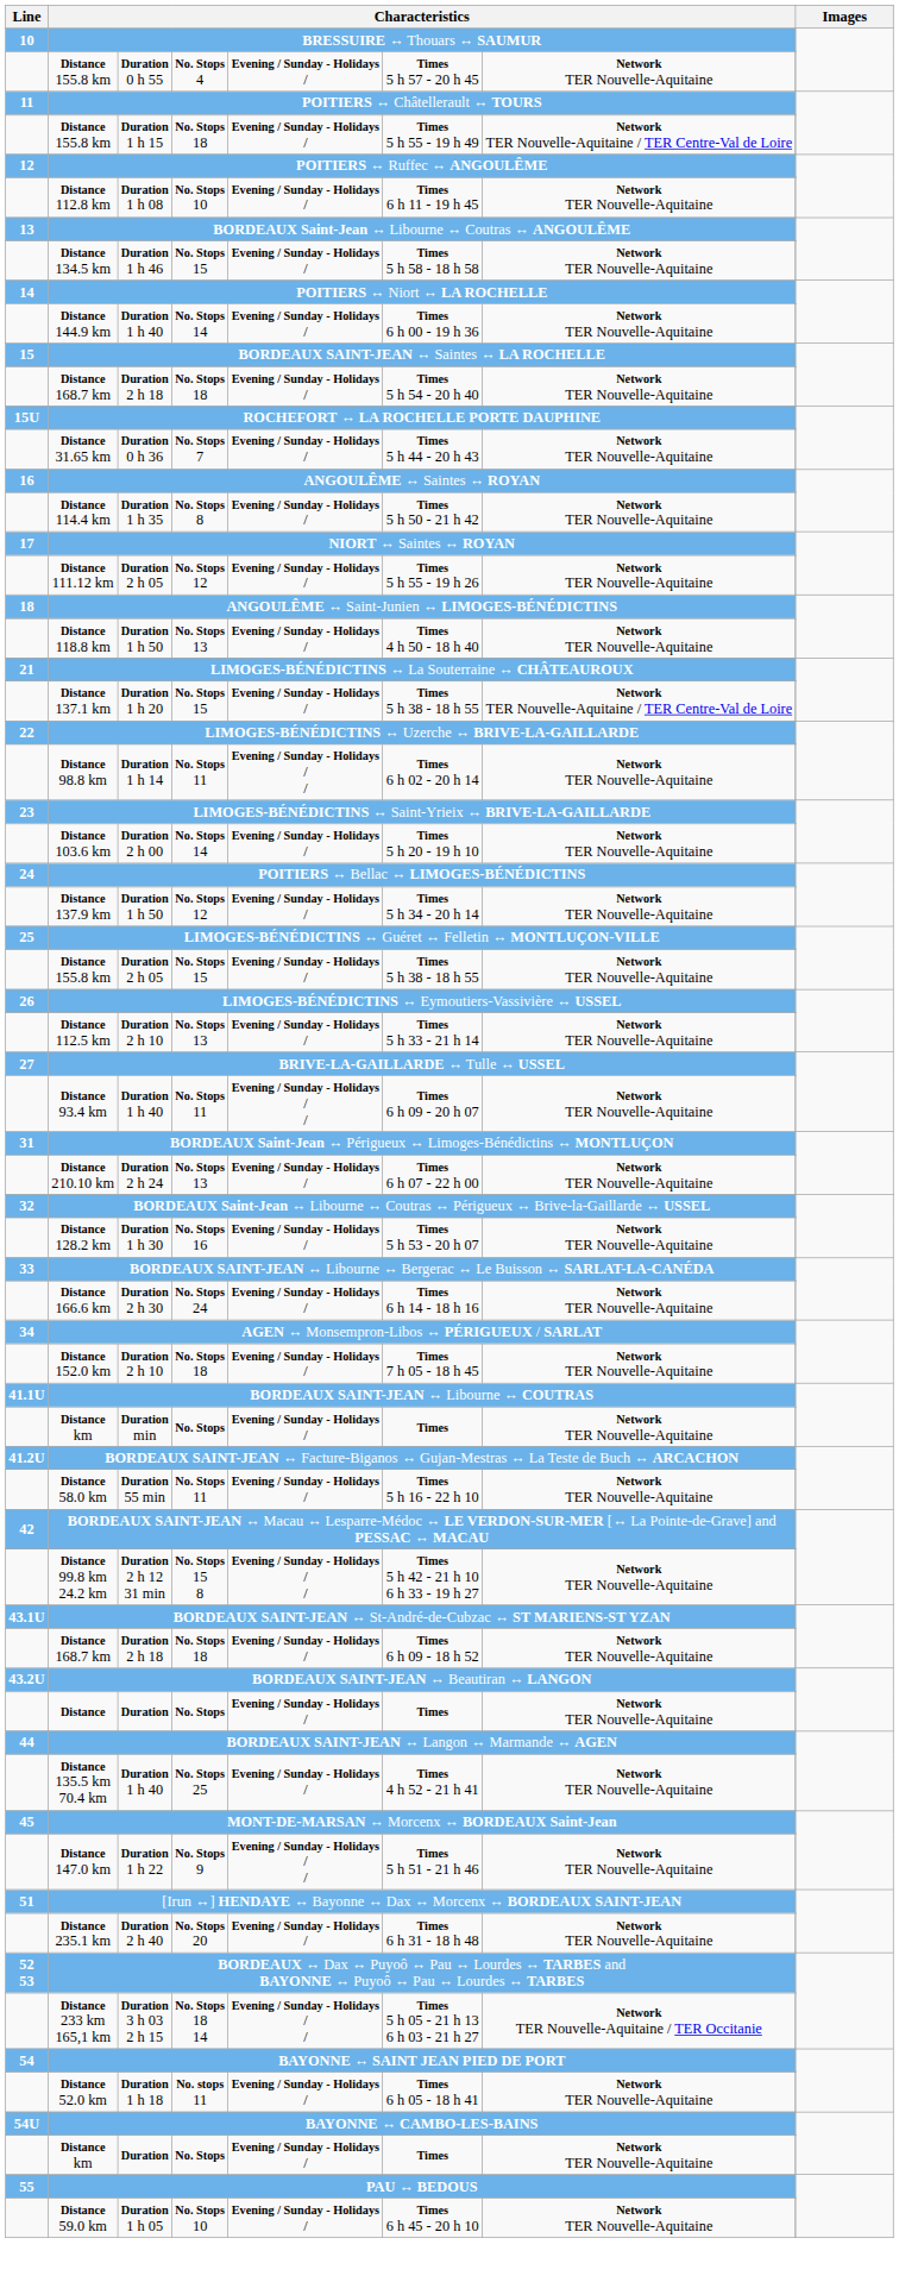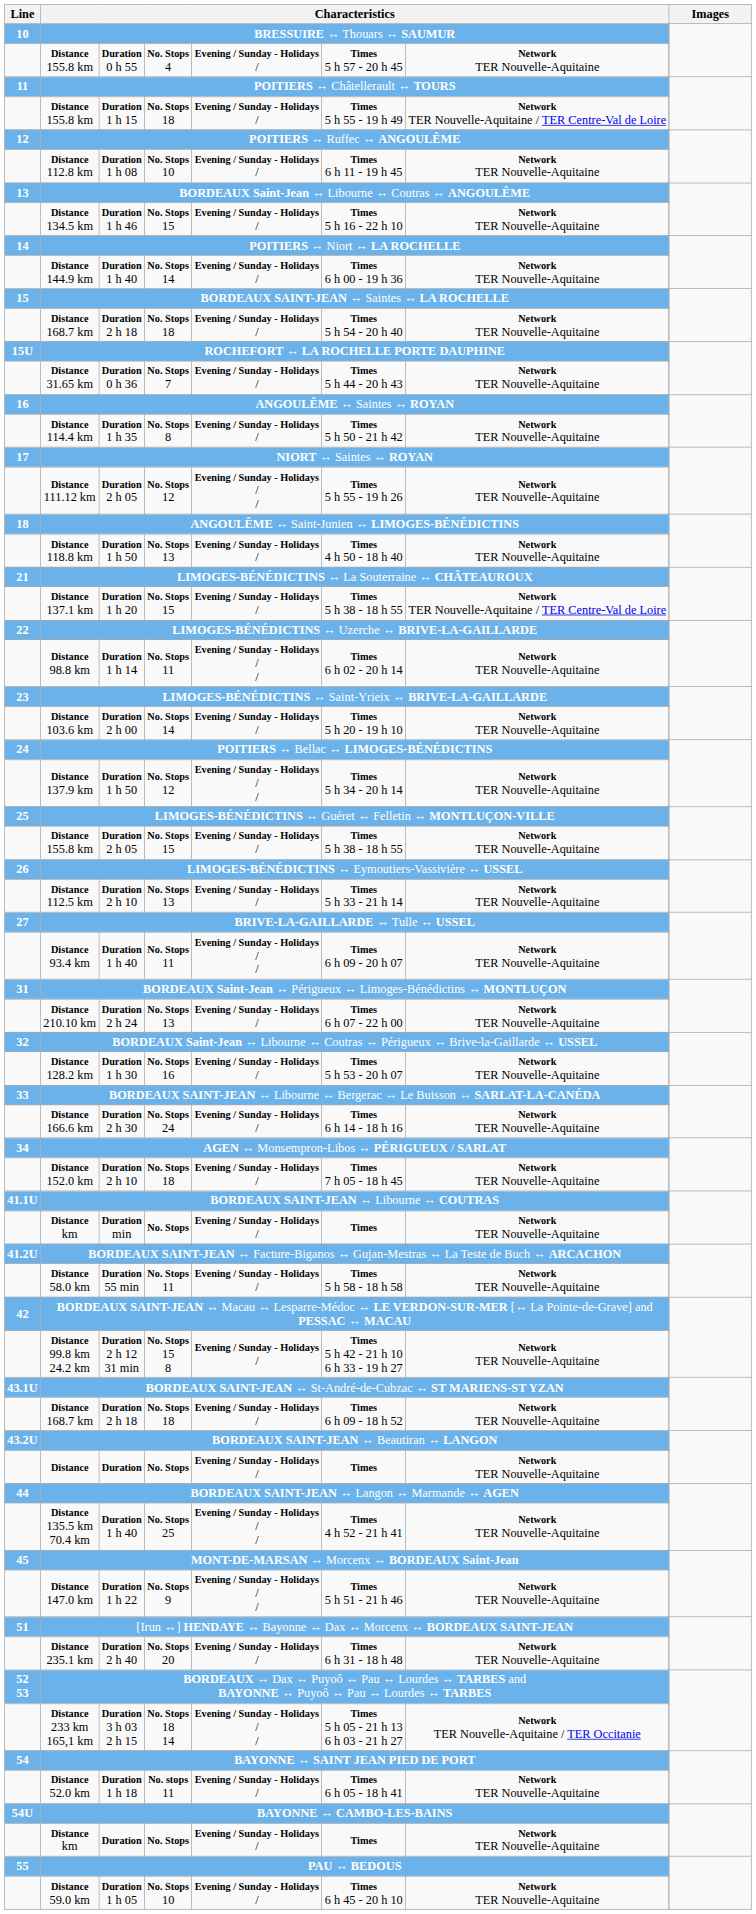Distance 134.5 km | column 6: Times 5 h 58 - 18 h 58 -> Times 5 h 16 - 22 h 10
Distance 111.12 km | column 5: Evening / Sunday - Holidays / -> Evening / Sunday - Holidays / /
Distance 137.9 km | column 5: Evening / Sunday - Holidays / -> Evening / Sunday - Holidays / /
Distance 58.0 km | column 6: Times 5 h 16 - 22 h 10 -> Times 5 h 58 - 18 h 58
Distance 99.8 km 24.2 km | column 5: Evening / Sunday - Holidays / / -> Evening / Sunday - Holidays /
Distance 135.5 km 70.4 km | column 5: Evening / Sunday - Holidays / -> Evening / Sunday - Holidays / /
